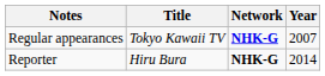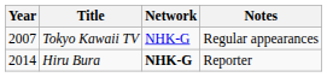columns swapped: Year <-> Notes
Tokyo Kawaii TV | Network: bold -> normal
